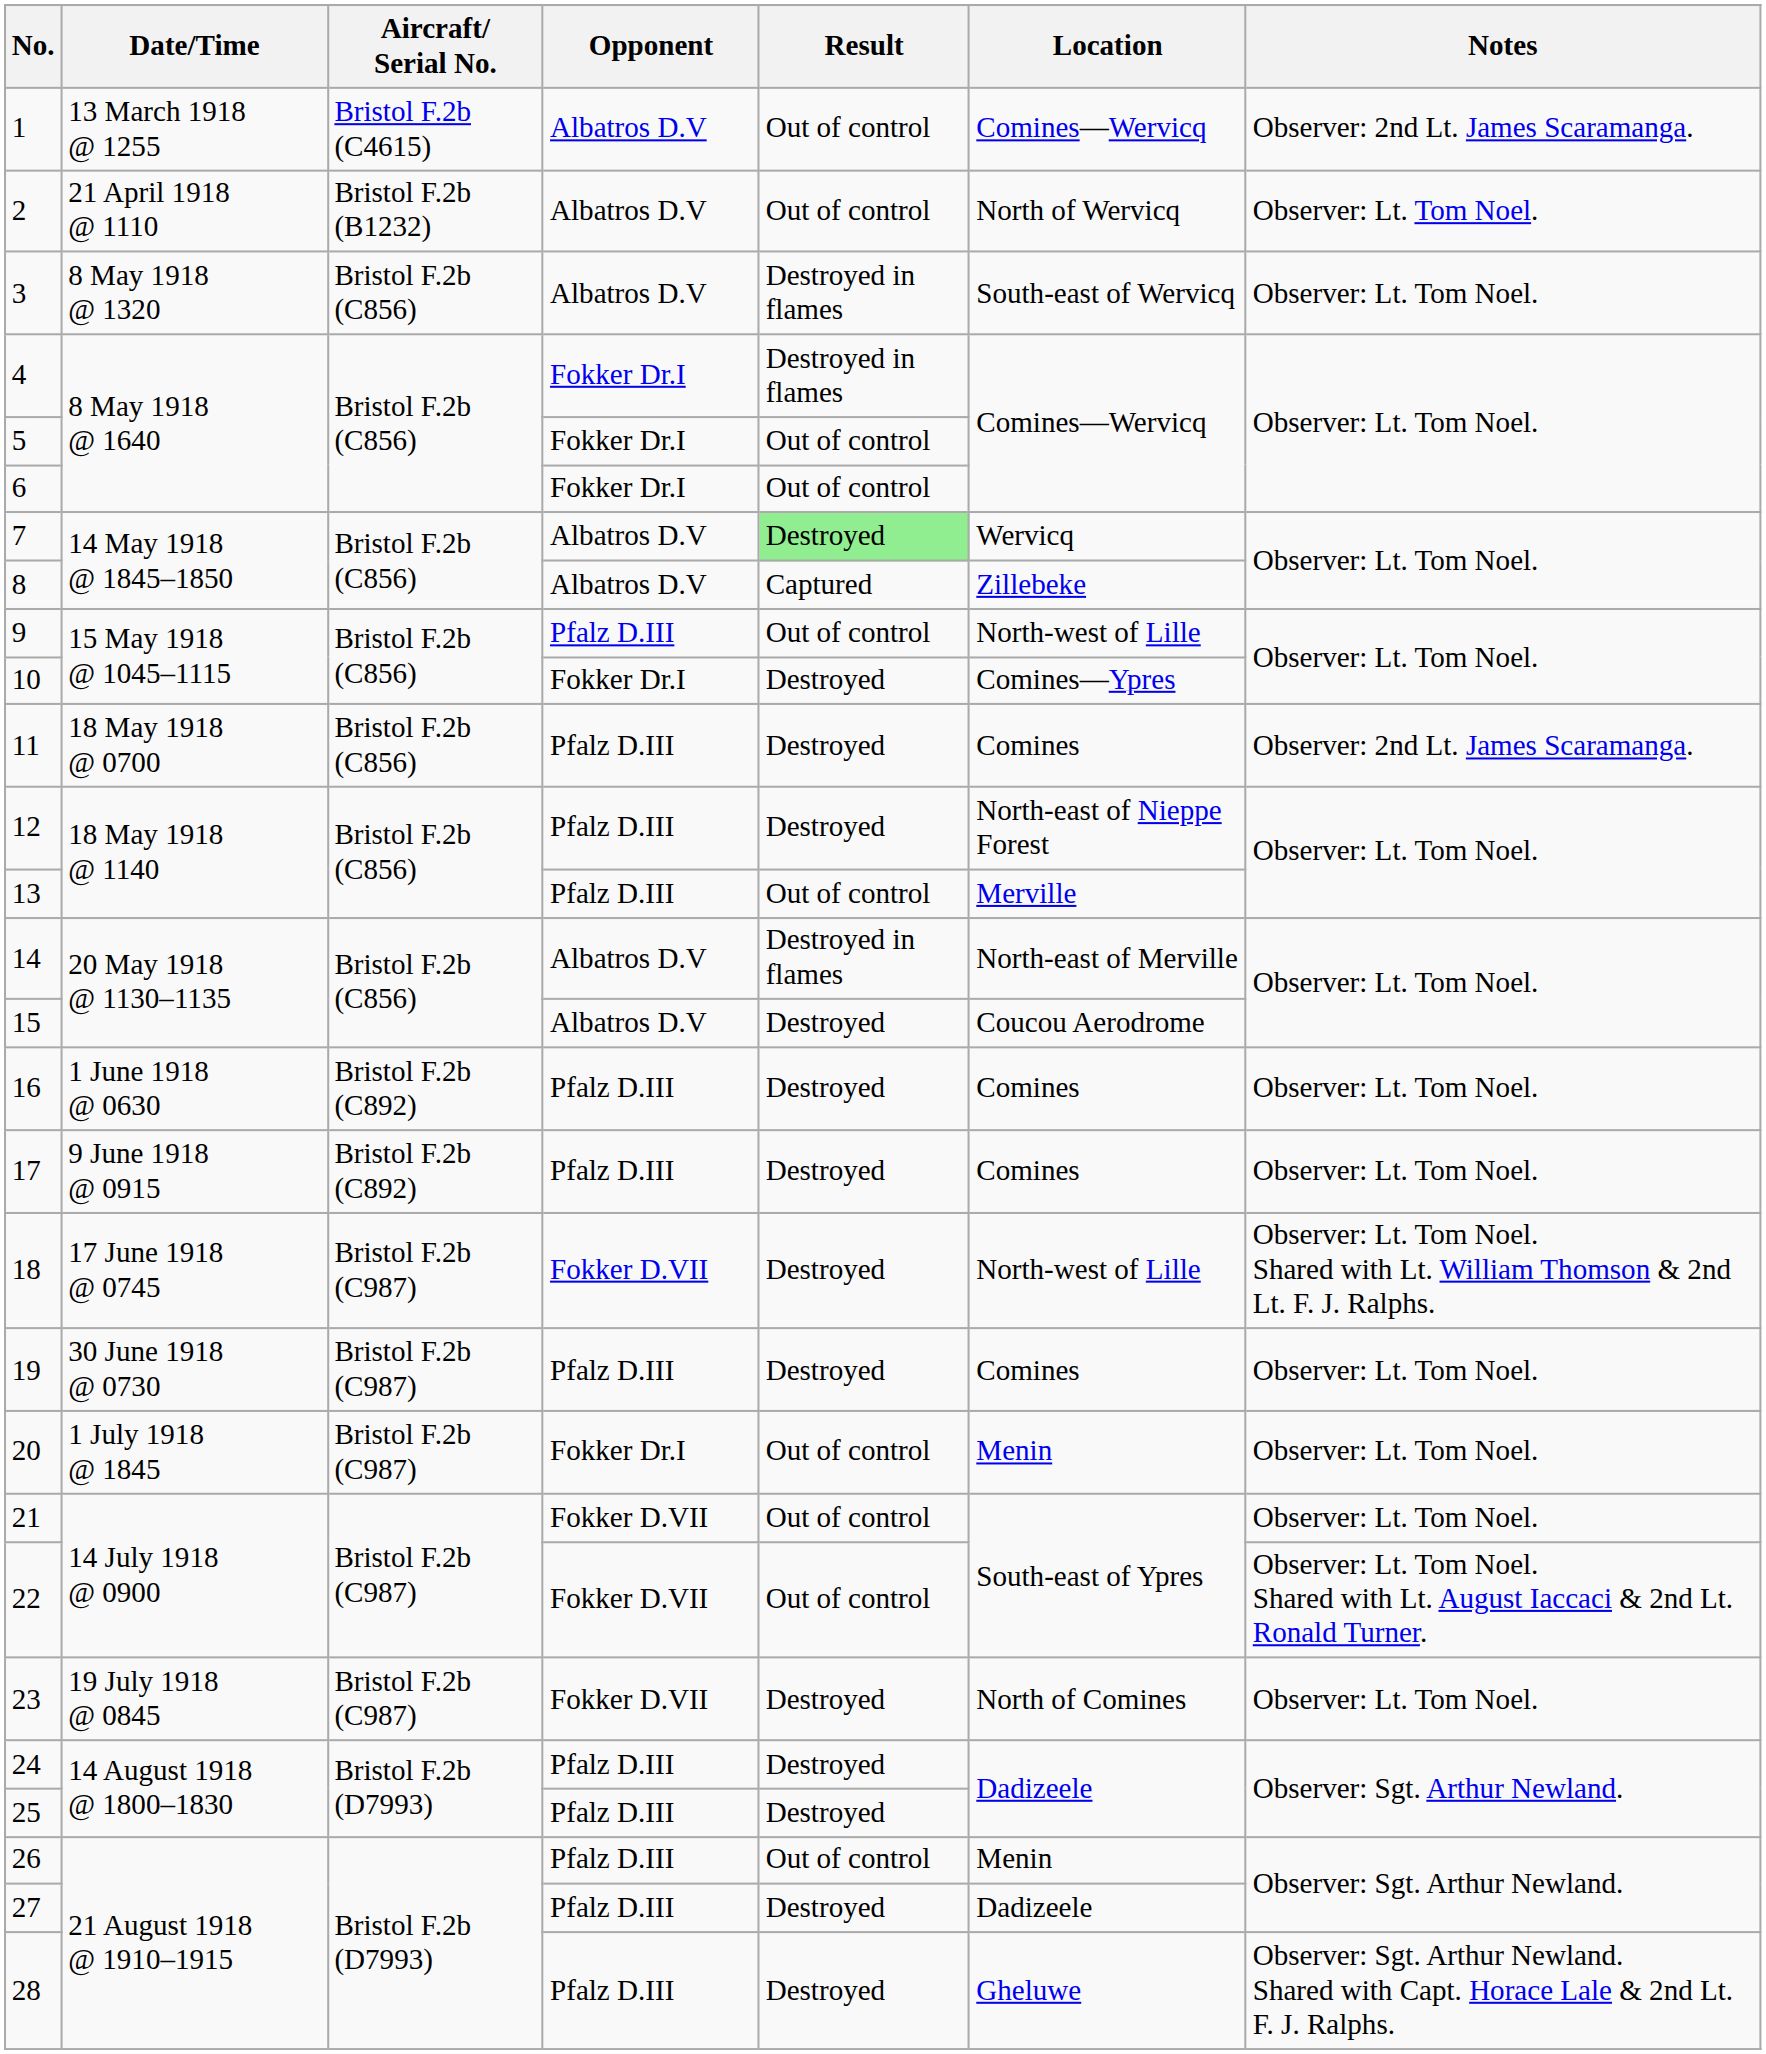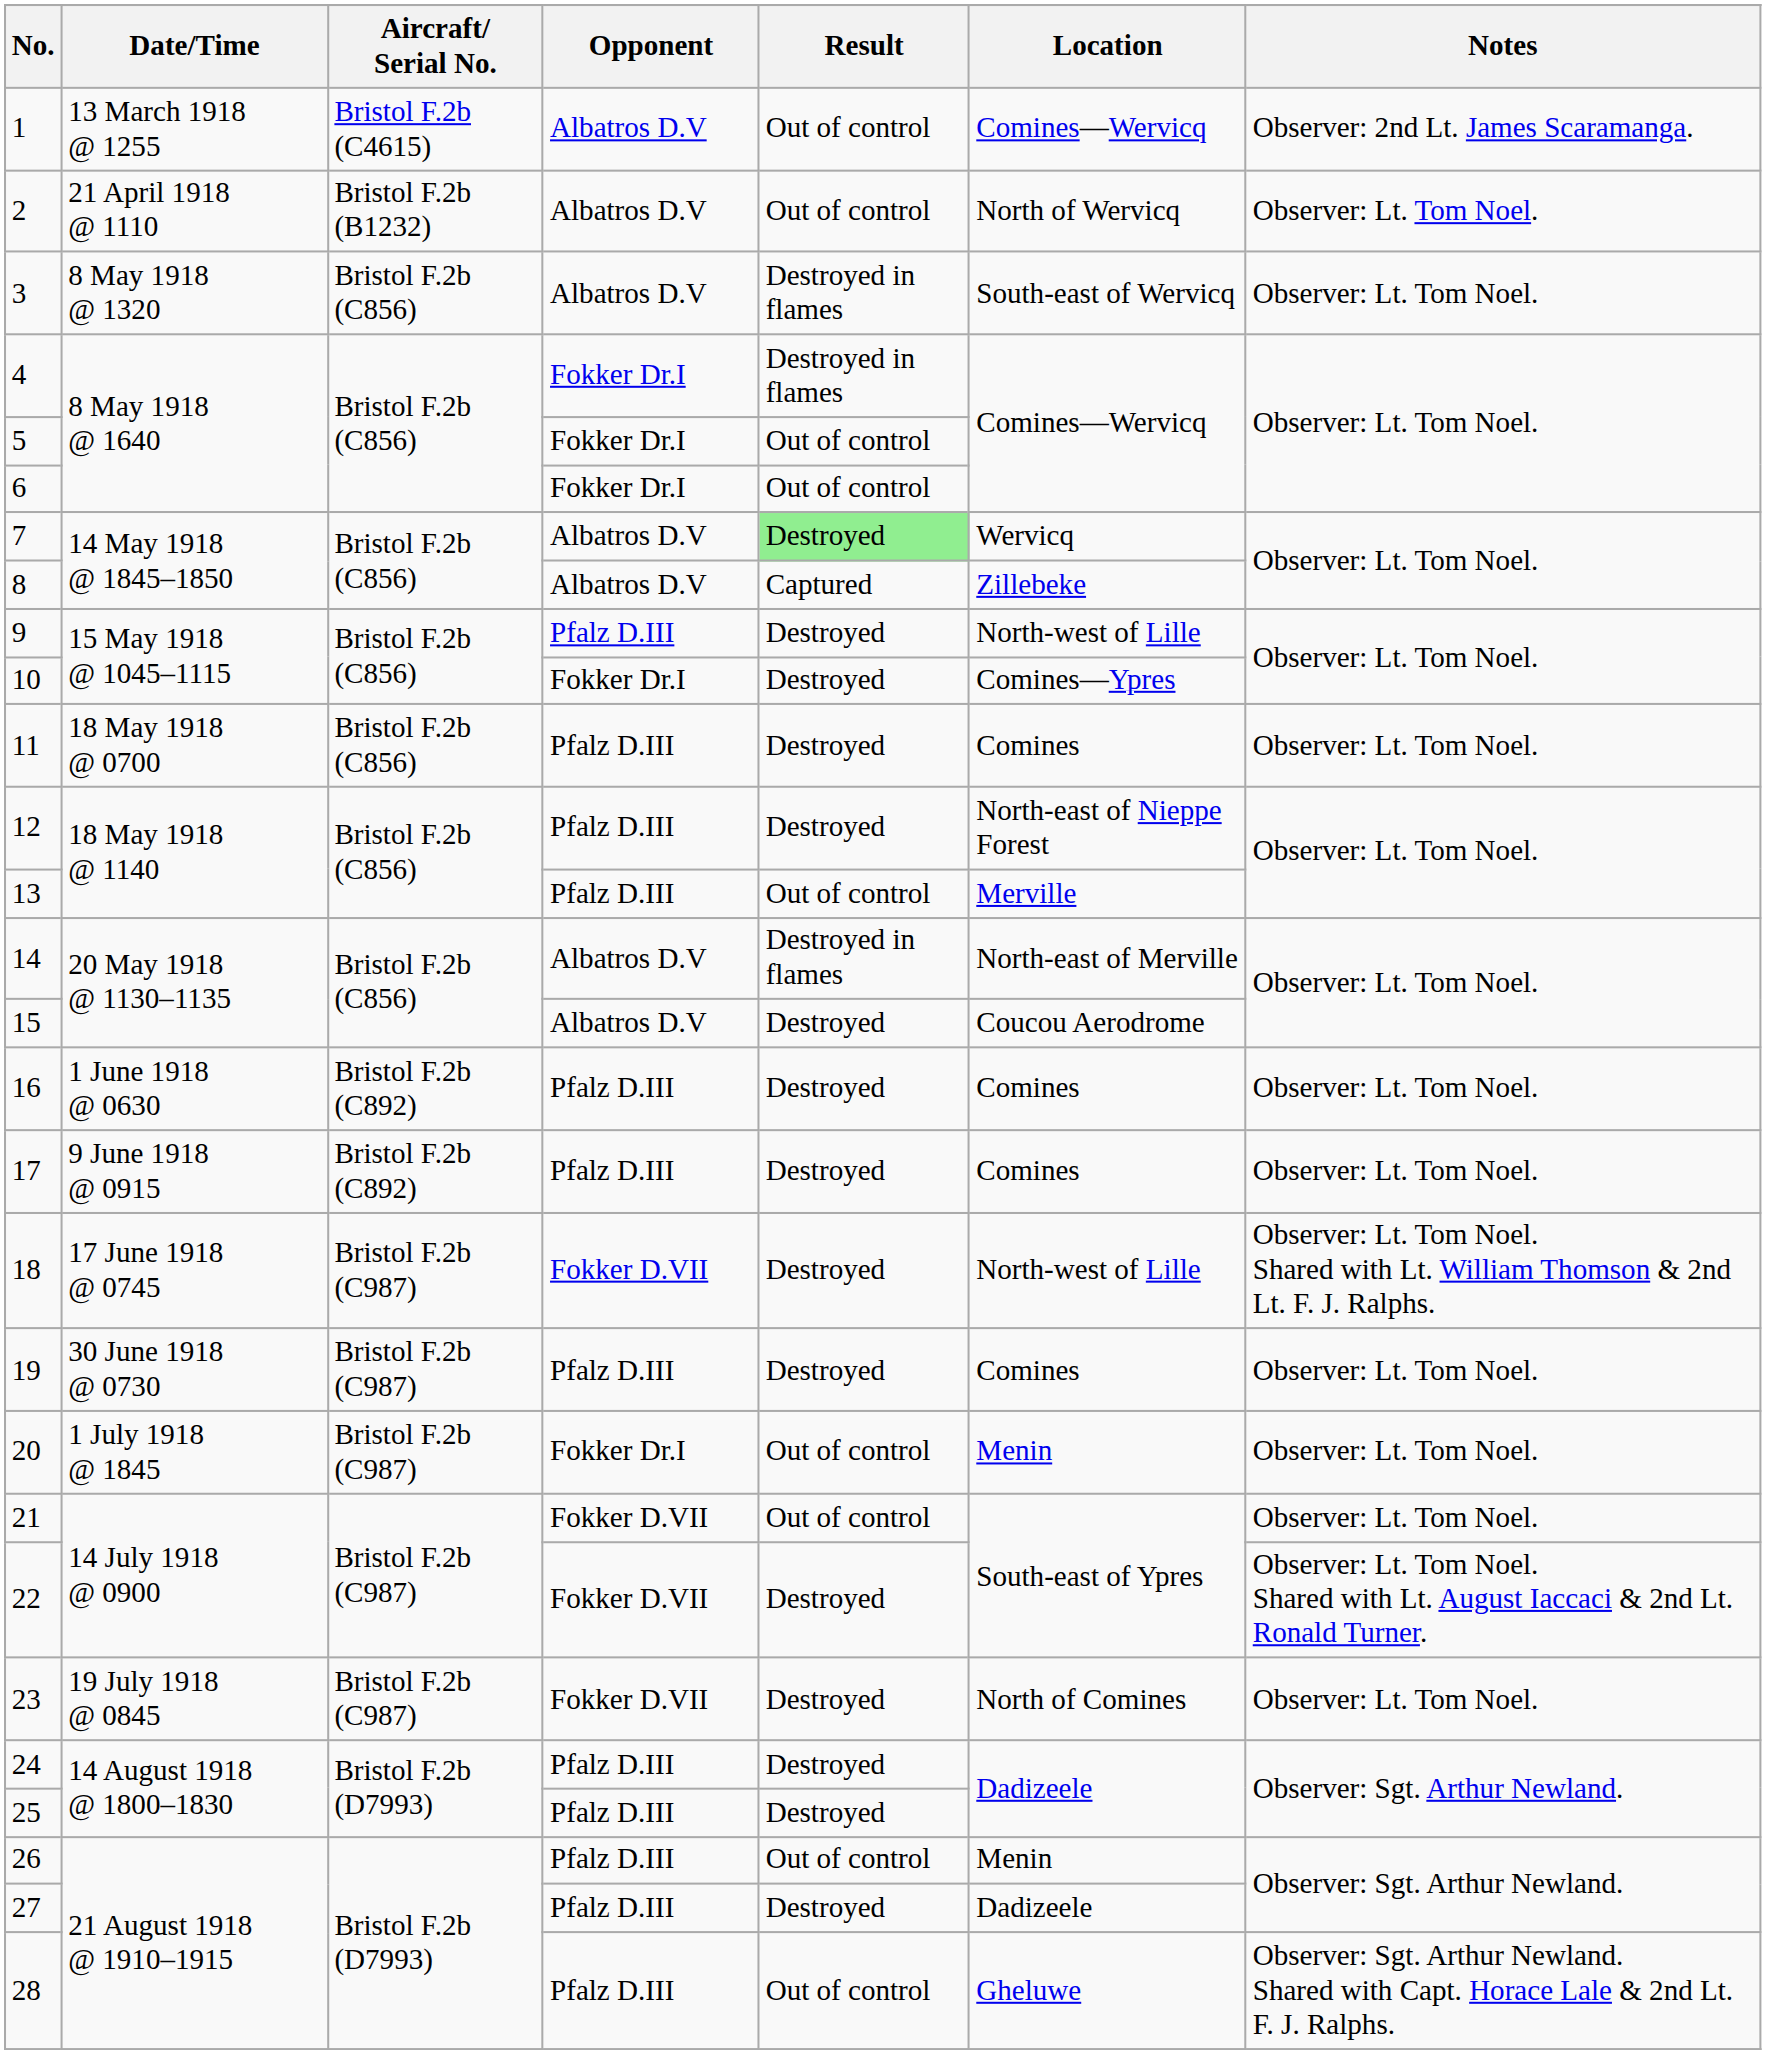9 | Result: Out of control -> Destroyed
11 | Notes: Observer: 2nd Lt. James Scaramanga. -> Observer: Lt. Tom Noel.
22 | Result: Out of control -> Destroyed
28 | Result: Destroyed -> Out of control
